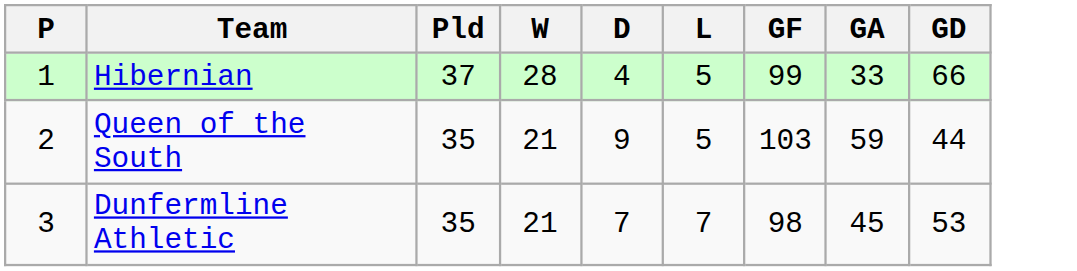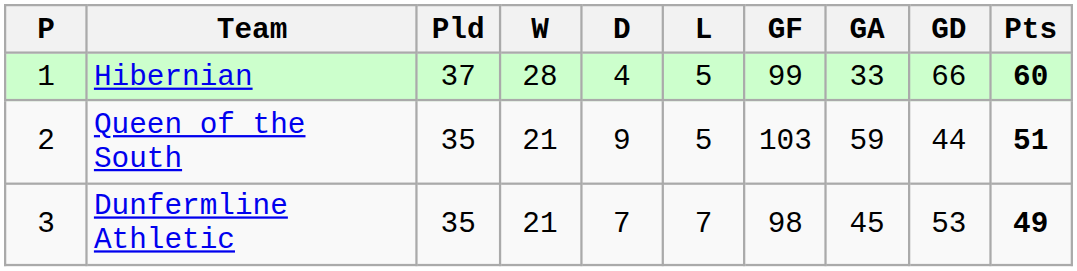+ column: Pts | 60 | 51 | 49
